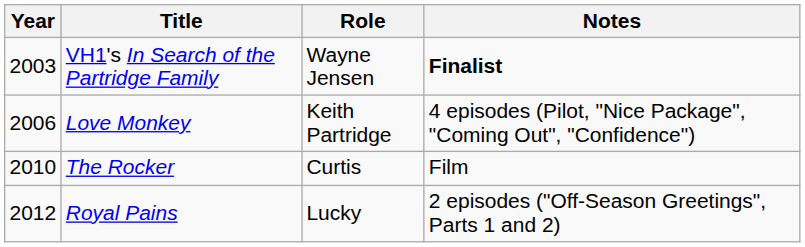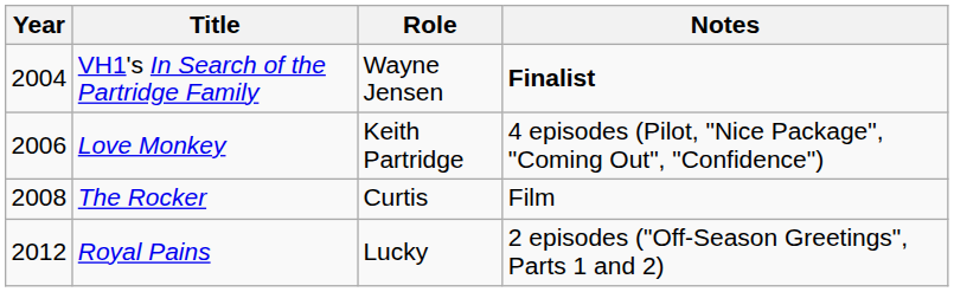VH1's In Search of the Partridge Family | Year: 2003 -> 2004
The Rocker | Year: 2010 -> 2008
